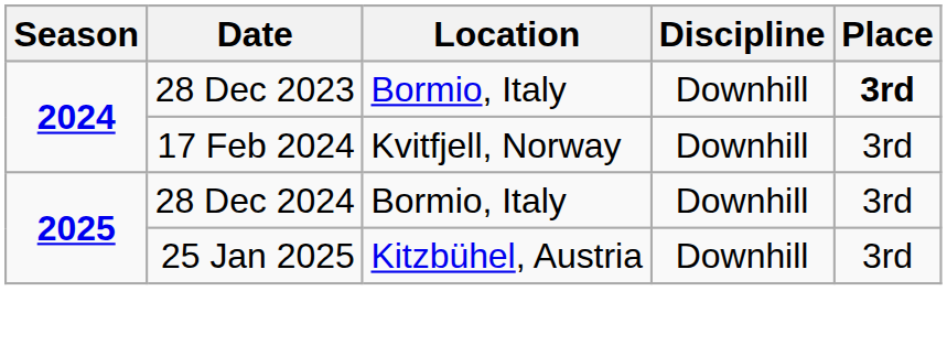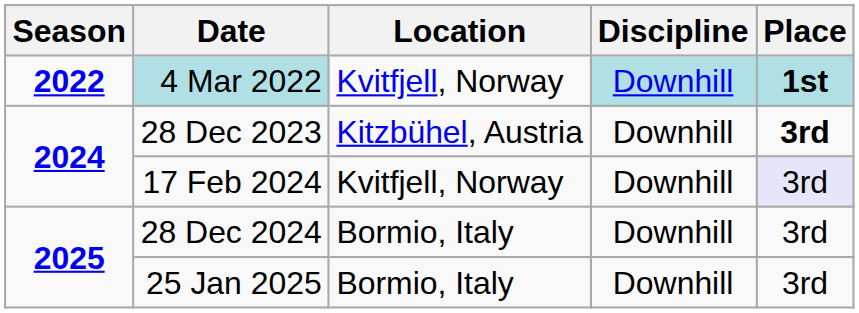+ row: 2022 | 4 Mar 2022 | Kvitfjell, Norway | Downhill | 1st
28 Dec 2023 | Location: Bormio, Italy -> Kitzbühel, Austria
17 Feb 2024 | Place: no background -> lavender background
25 Jan 2025 | Location: Kitzbühel, Austria -> Bormio, Italy
